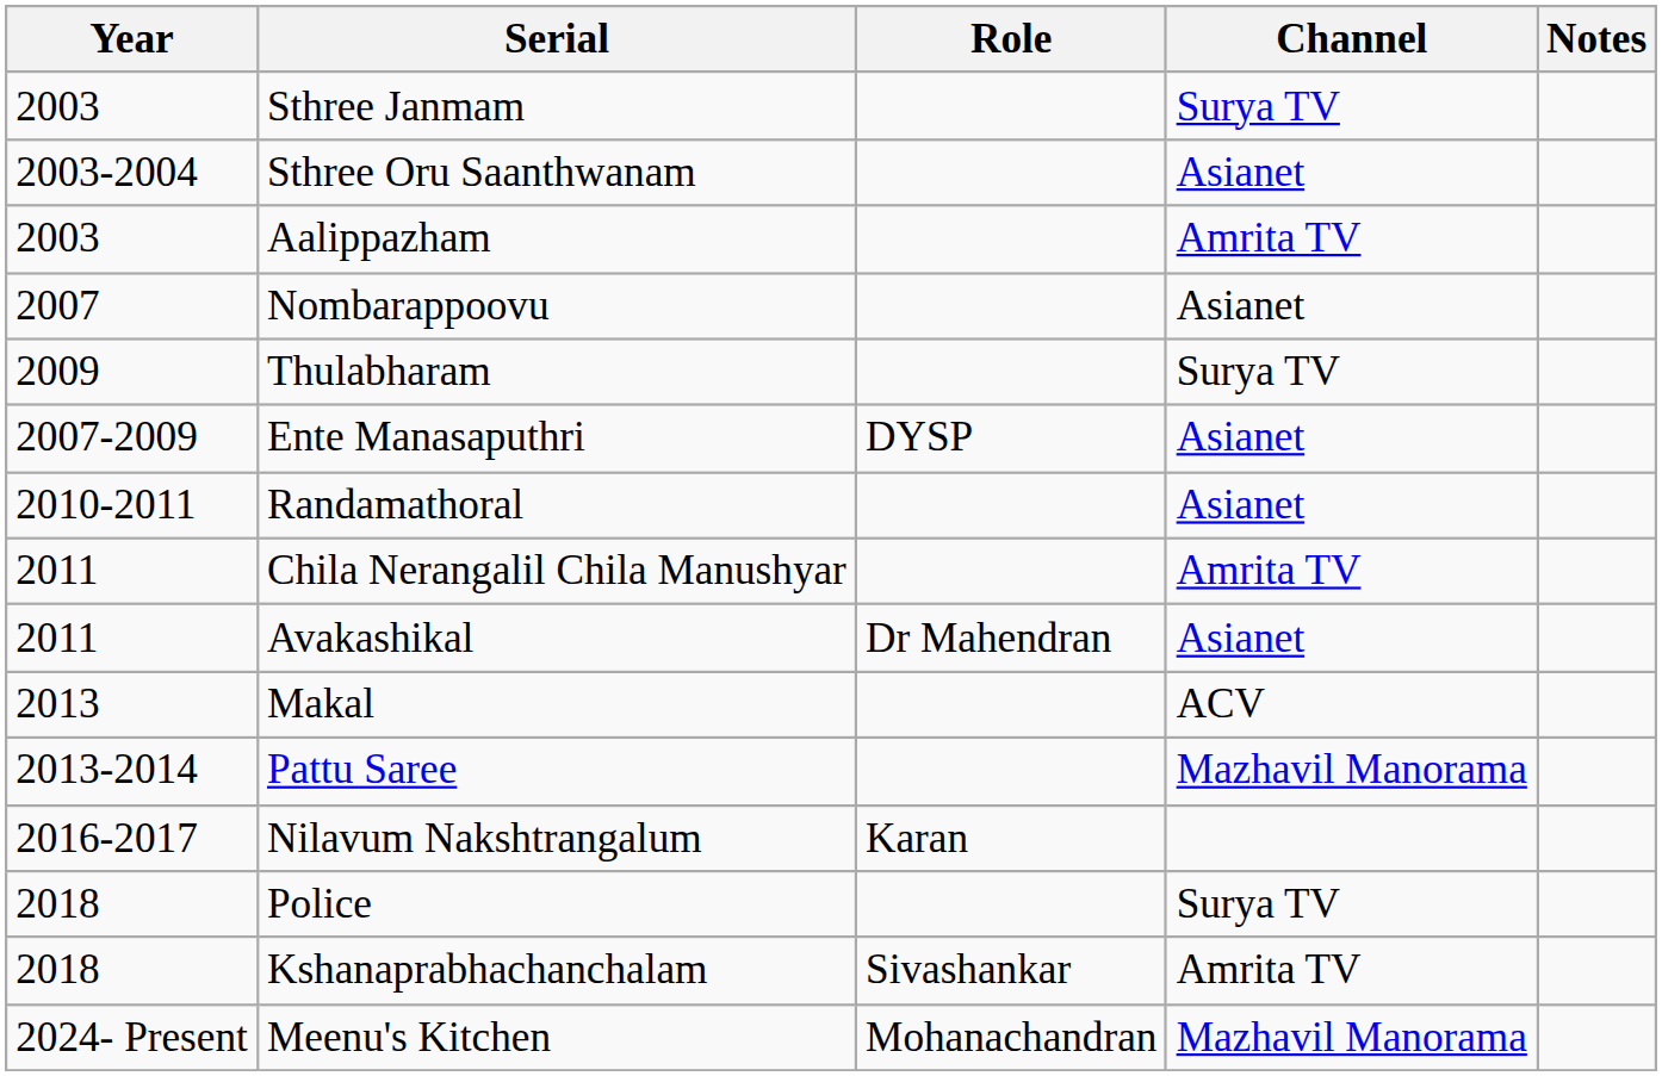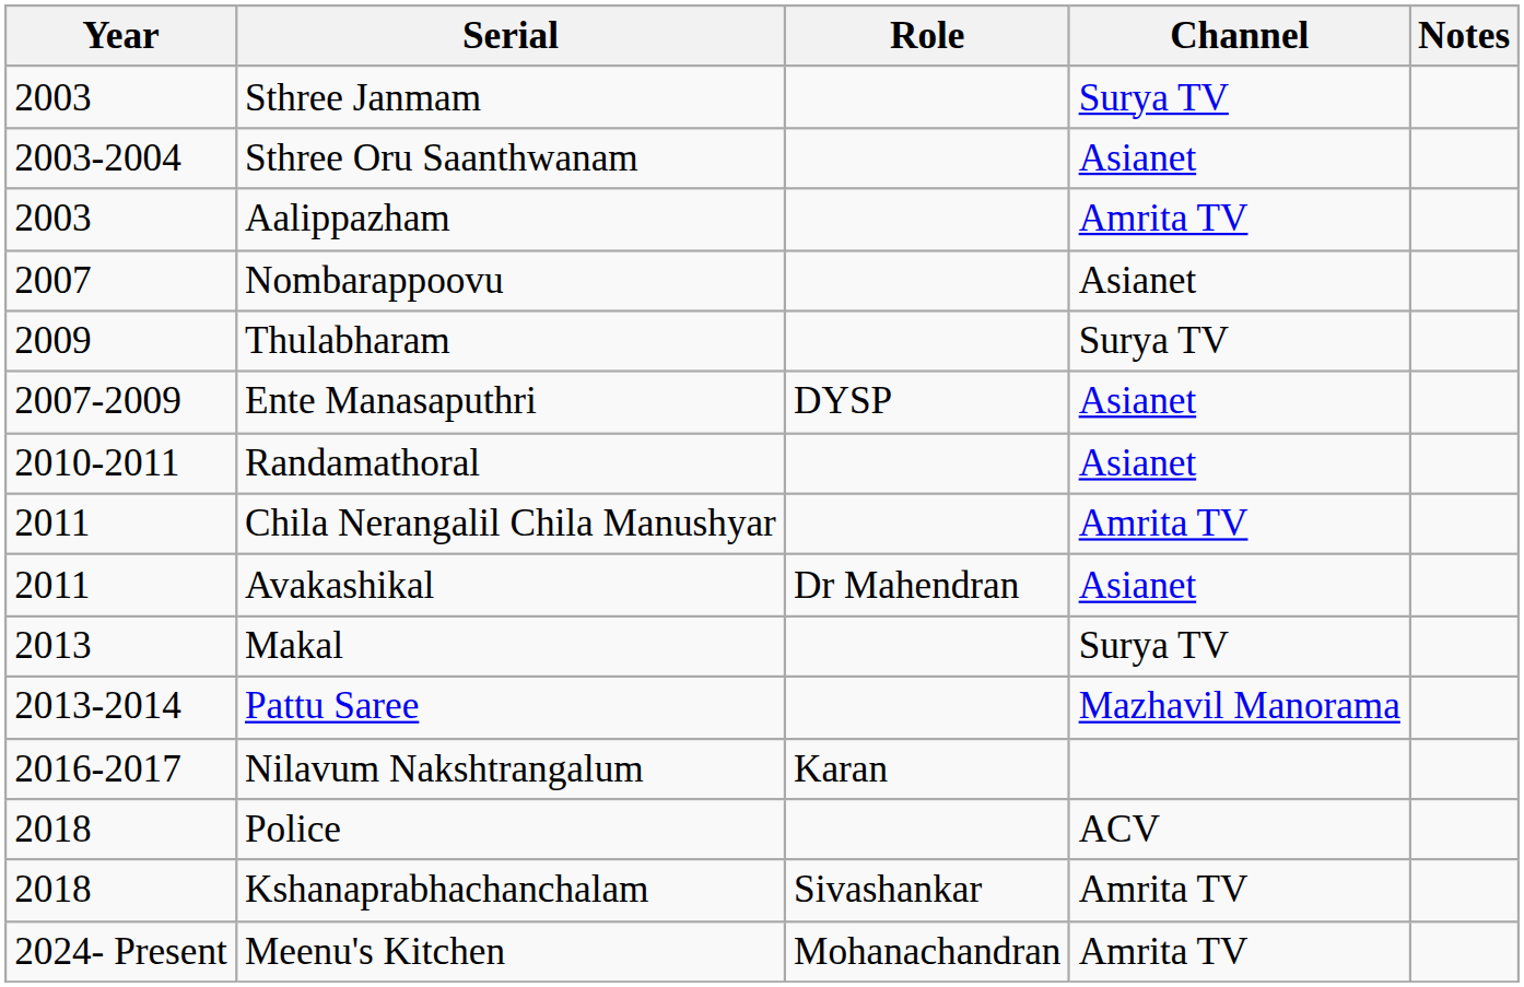Makal | Channel: ACV -> Surya TV
Police | Channel: Surya TV -> ACV
Meenu's Kitchen | Channel: Mazhavil Manorama -> Amrita TV
